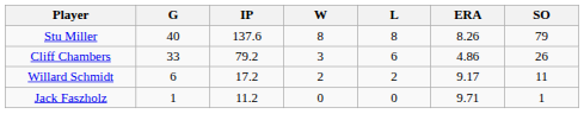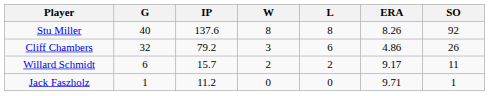Stu Miller | SO: 79 -> 92
Cliff Chambers | G: 33 -> 32
Willard Schmidt | IP: 17.2 -> 15.7
